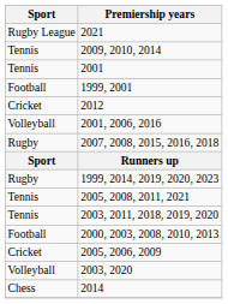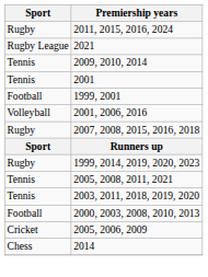+ row: Rugby | 2011, 2015, 2016, 2024
- row: Cricket | 2012
- row: Volleyball | 2003, 2020
